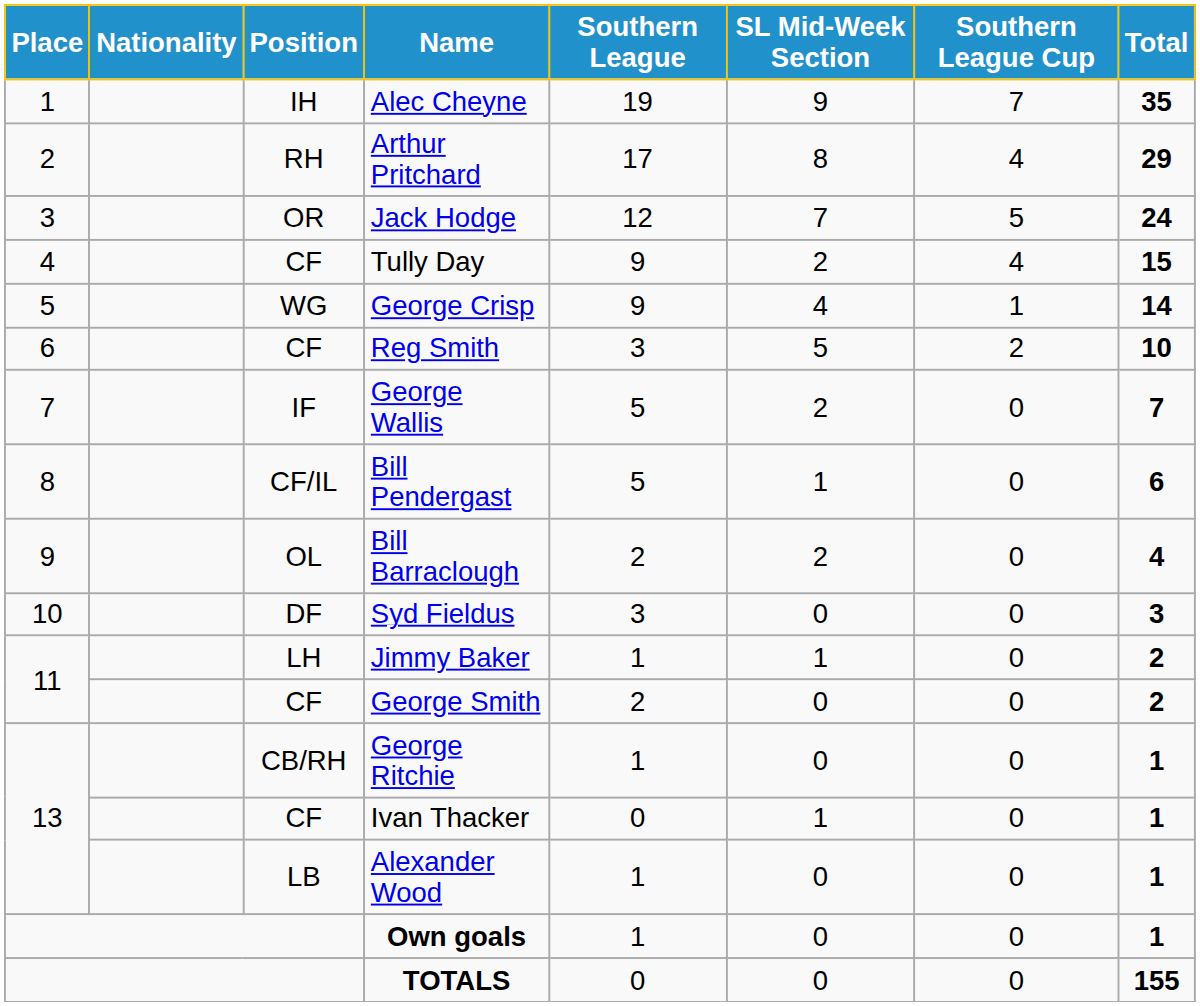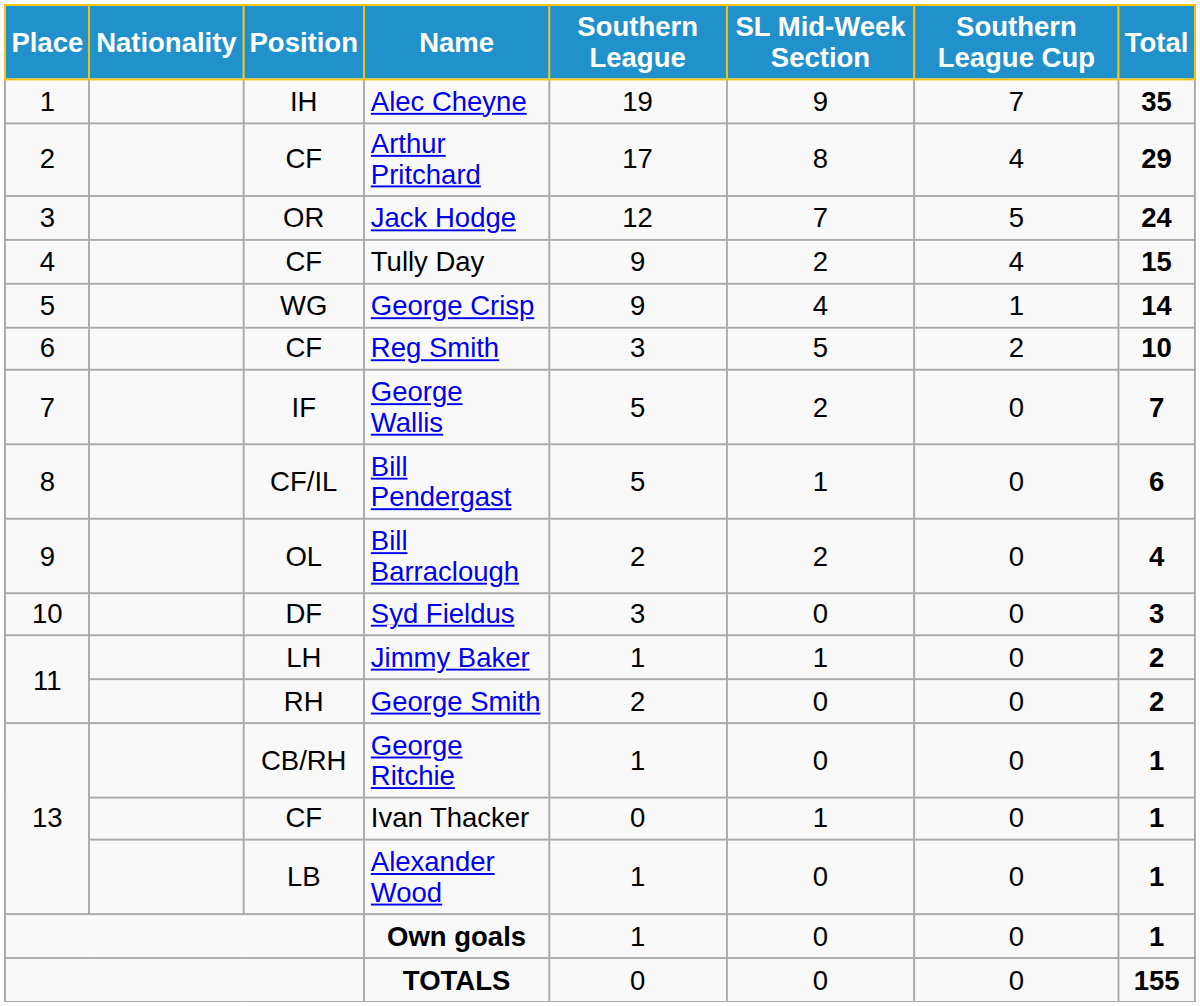Arthur Pritchard | Position: RH -> CF
George Smith | Position: CF -> RH
